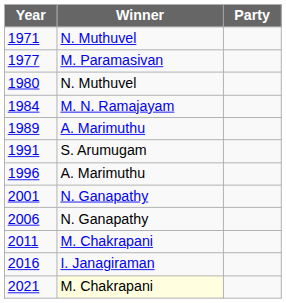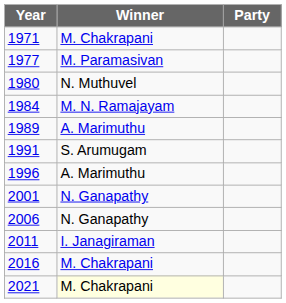1971 | Winner: N. Muthuvel -> M. Chakrapani
2011 | Winner: M. Chakrapani -> I. Janagiraman
2016 | Winner: I. Janagiraman -> M. Chakrapani
